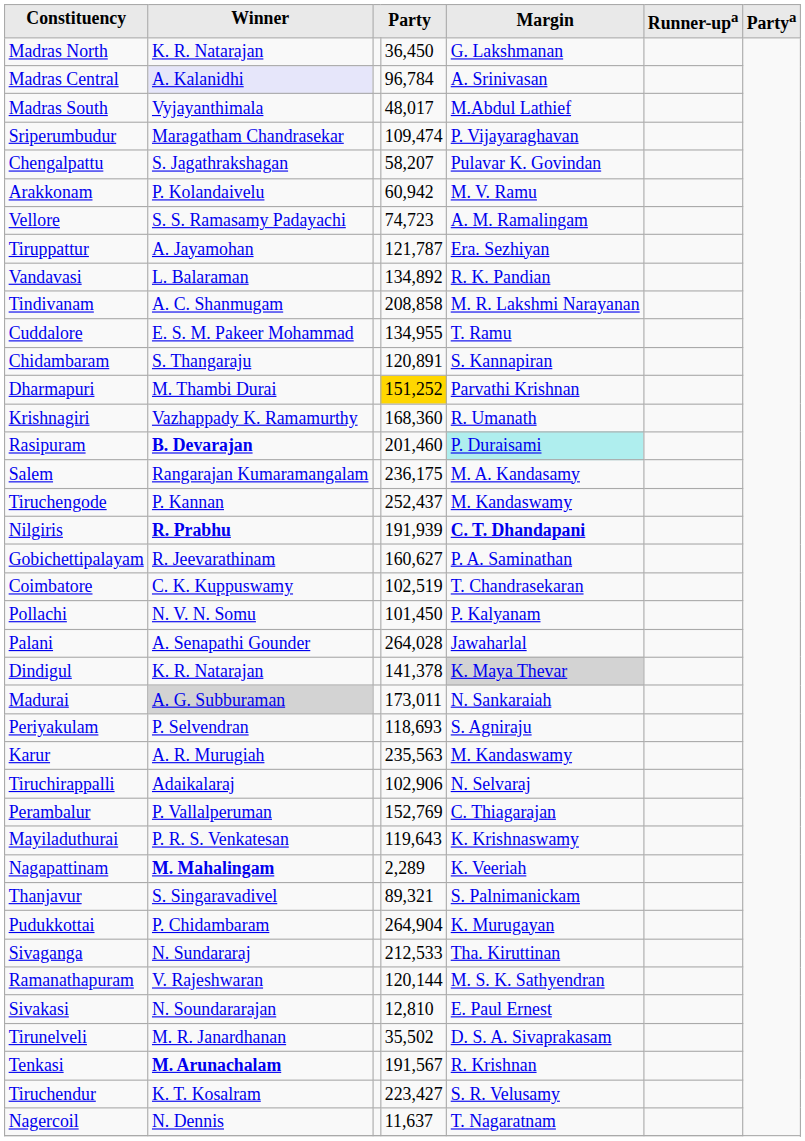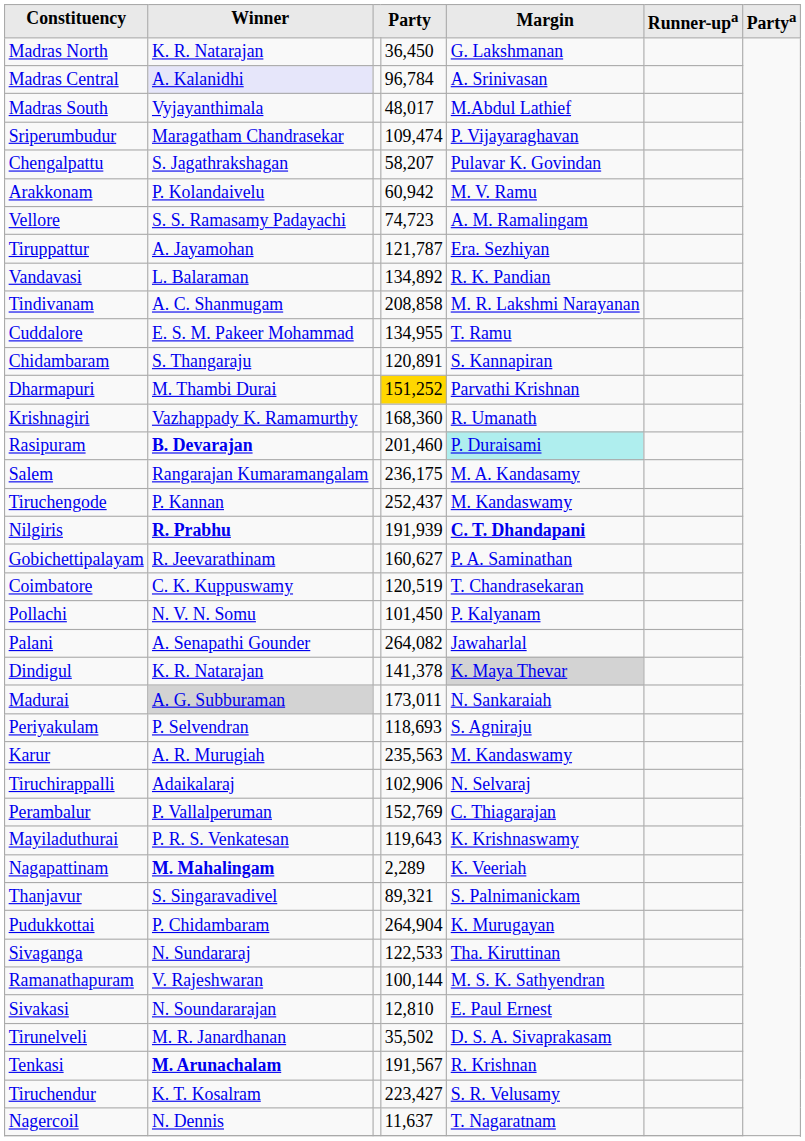Coimbatore | column 4: 102,519 -> 120,519
Palani | column 4: 264,028 -> 264,082
Sivaganga | column 4: 212,533 -> 122,533
Ramanathapuram | column 4: 120,144 -> 100,144
